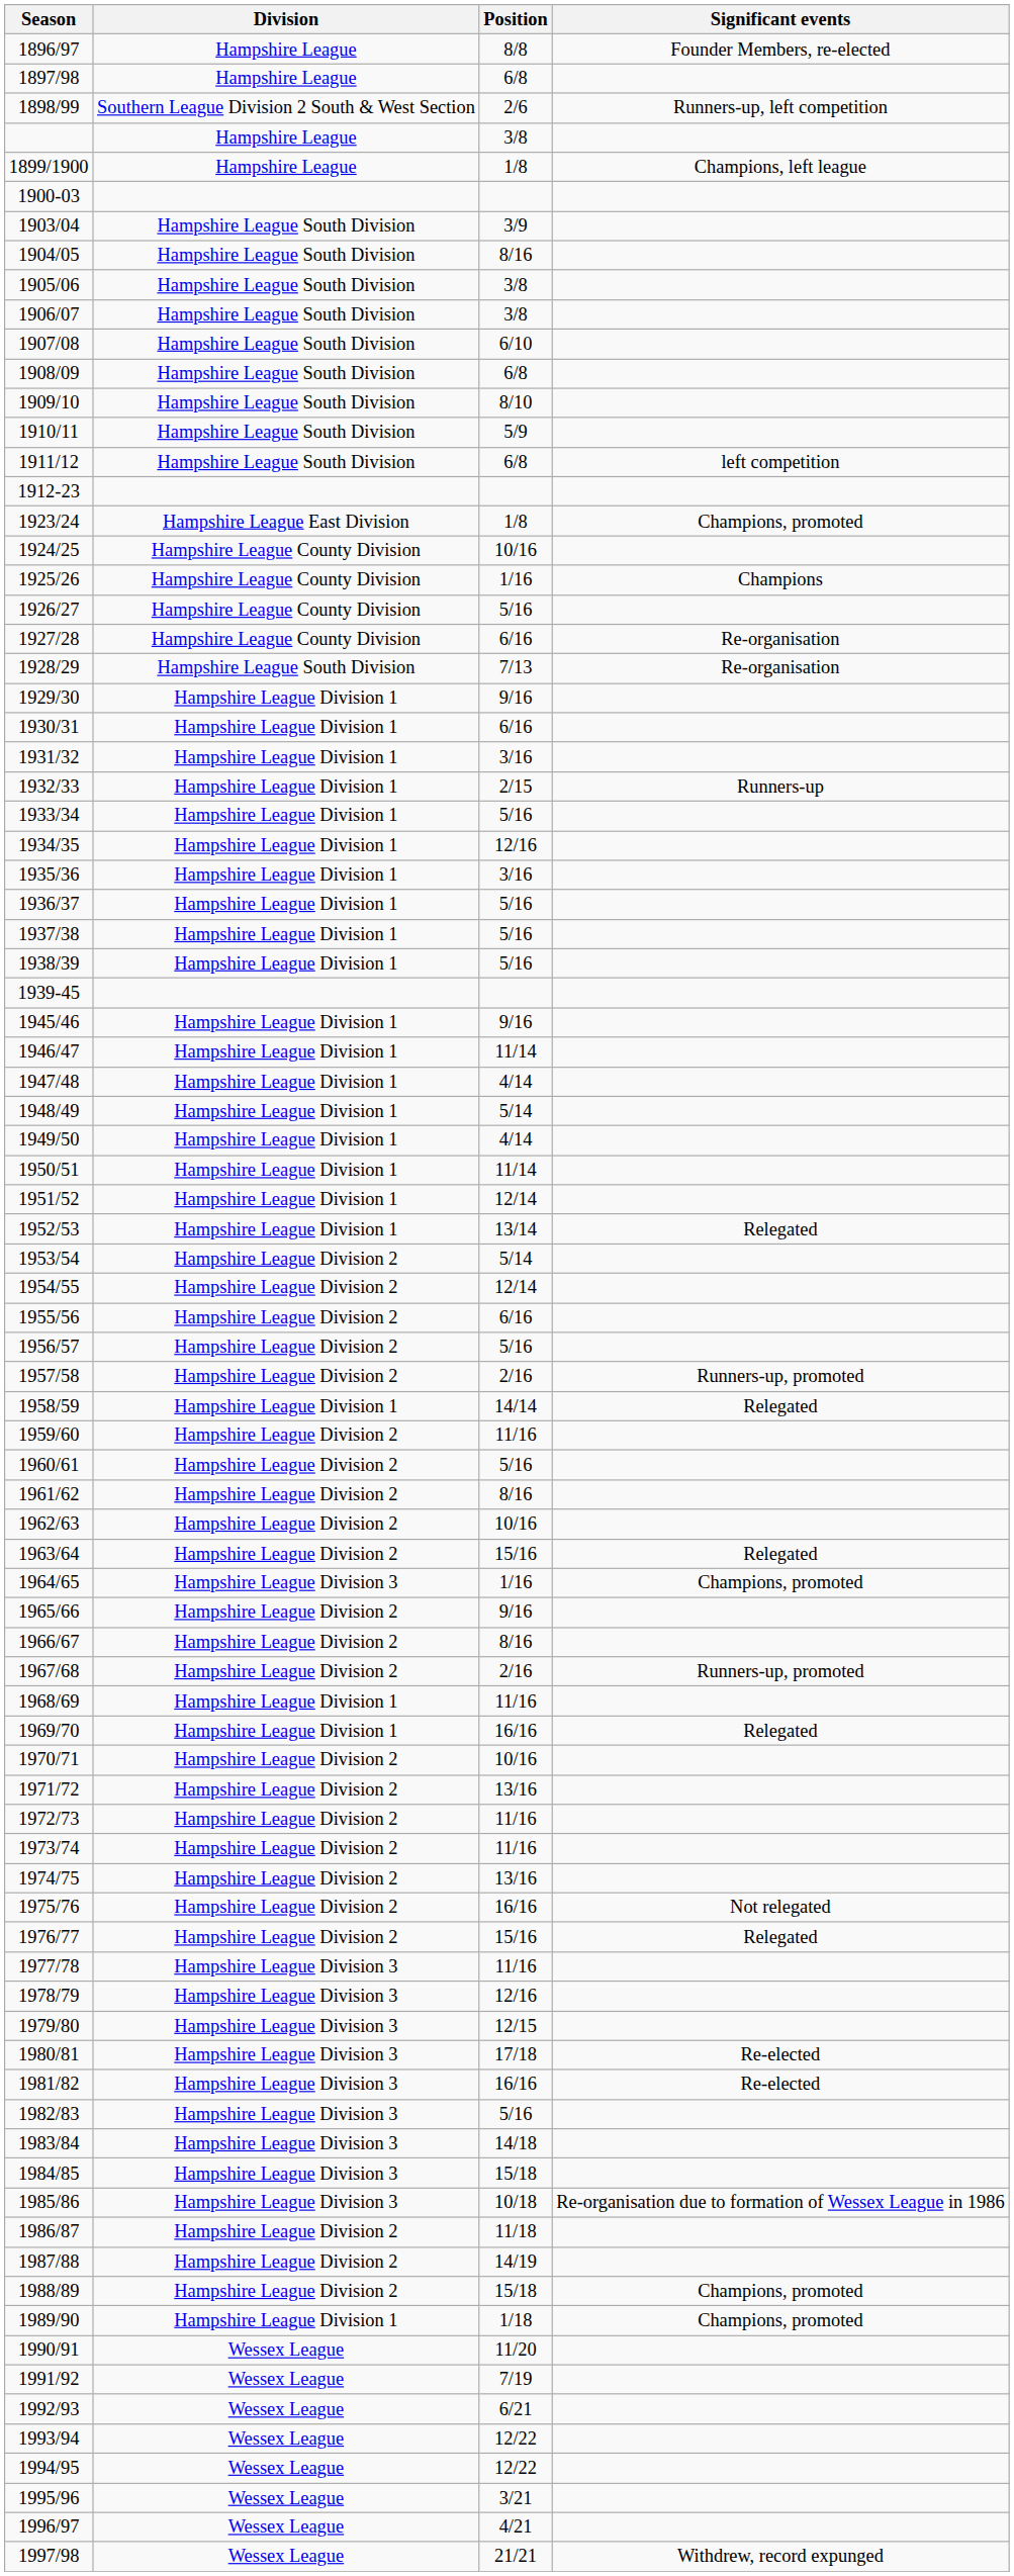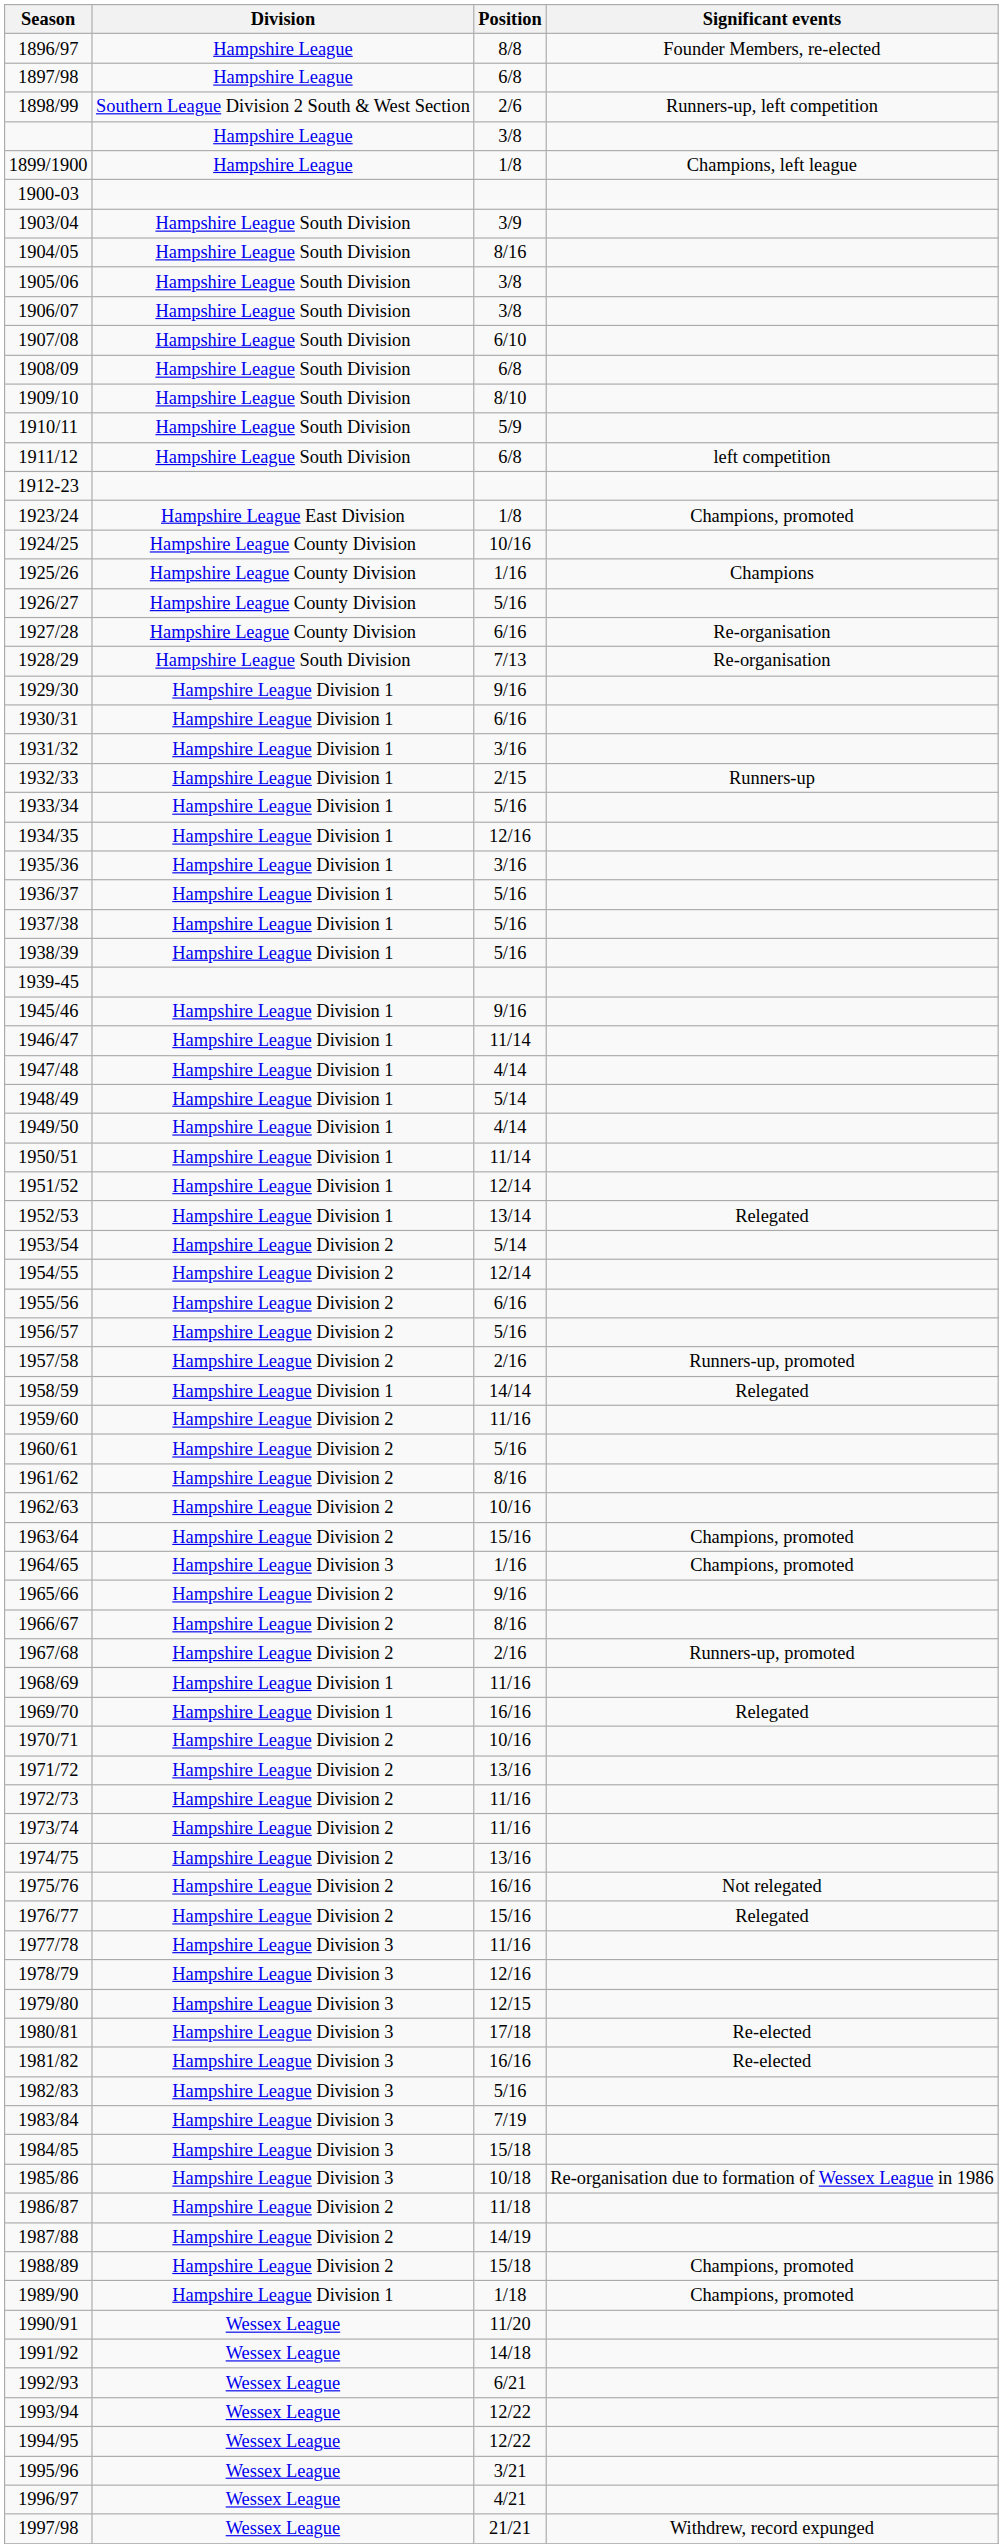1963/64 | Significant events: Relegated -> Champions, promoted
1983/84 | Position: 14/18 -> 7/19
1991/92 | Position: 7/19 -> 14/18
